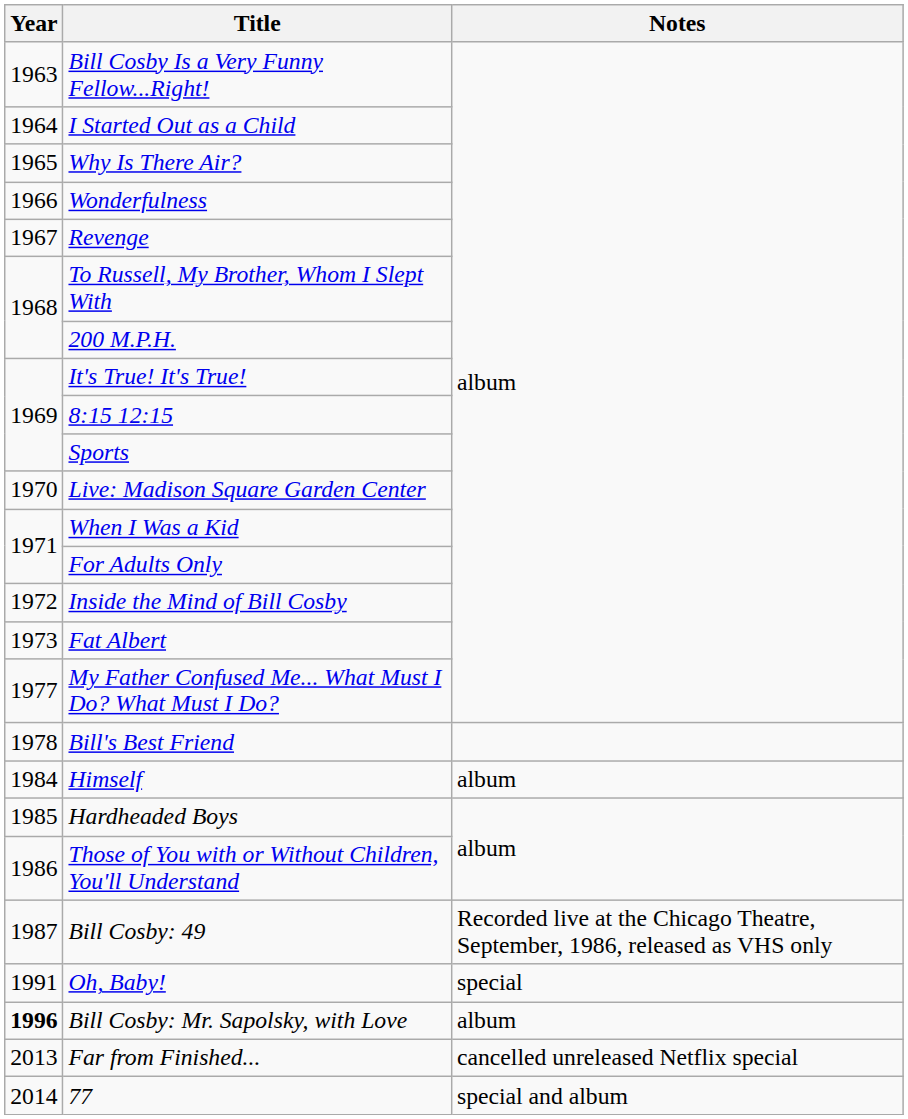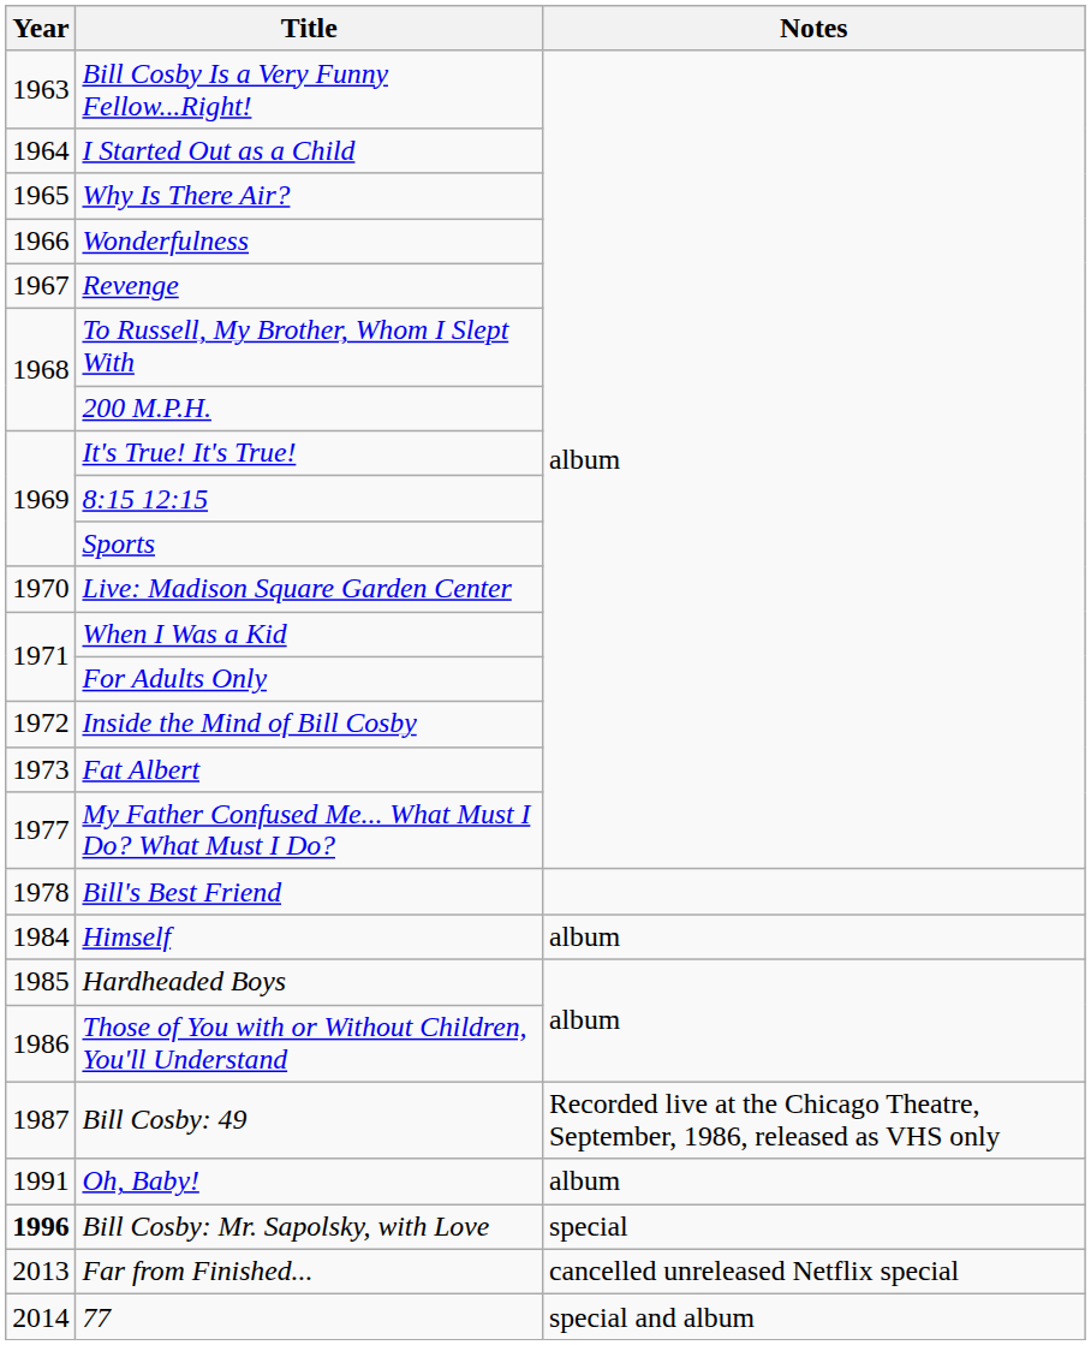Oh, Baby! | Notes: special -> album
Bill Cosby: Mr. Sapolsky, with Love | Notes: album -> special
